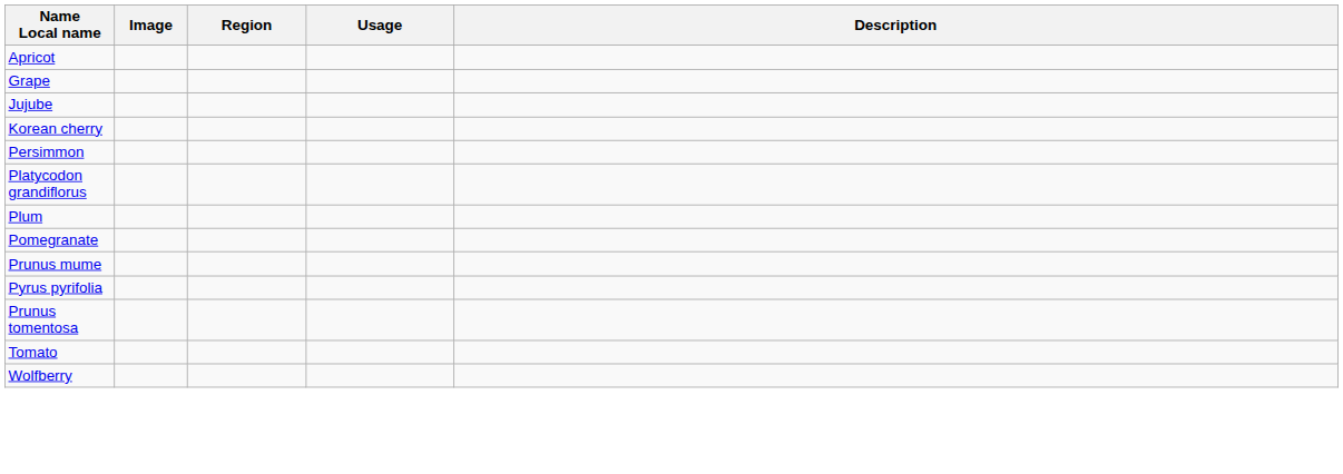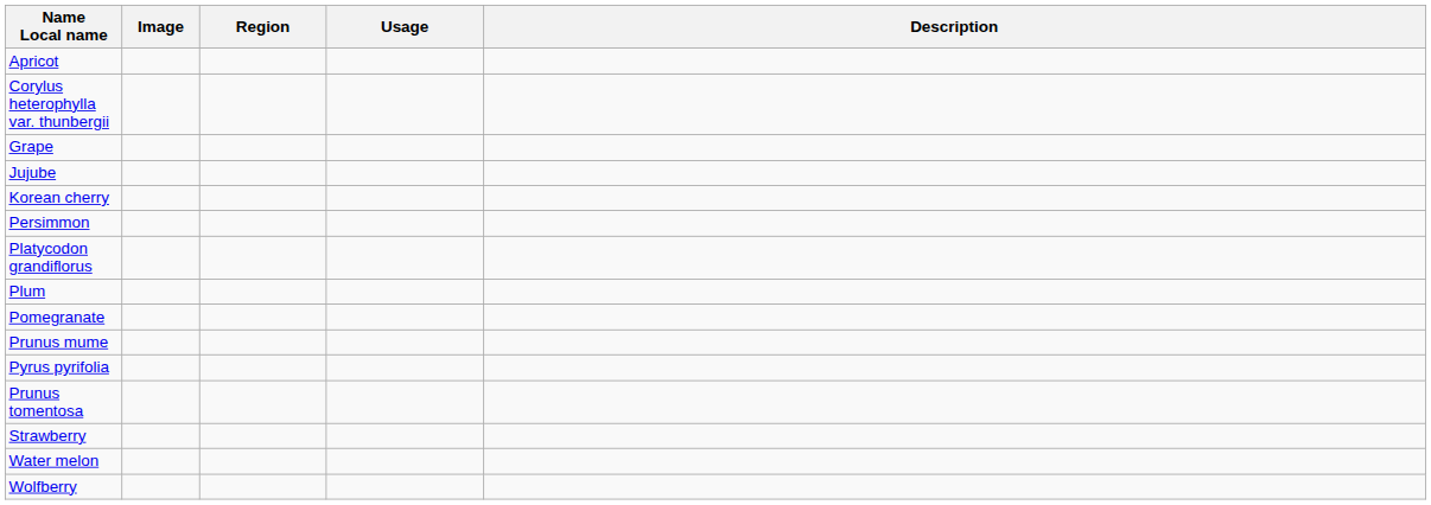+ row: Corylus heterophylla var. thunbergii
+ row: Strawberry
- row: Tomato
+ row: Water melon
